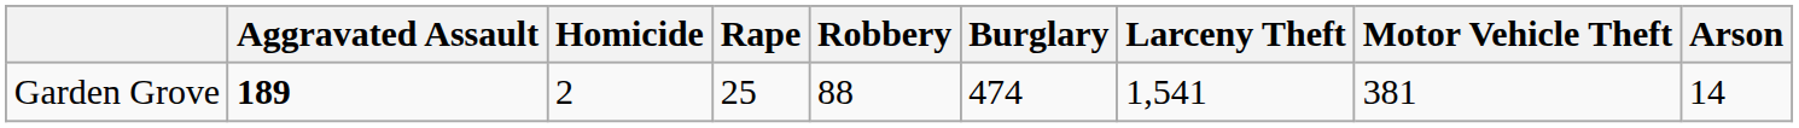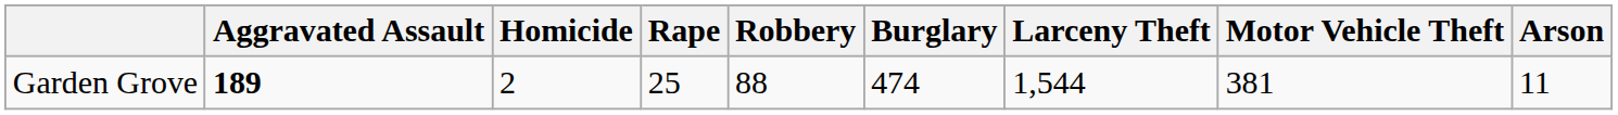Garden Grove | Larceny Theft: 1,541 -> 1,544
Garden Grove | Arson: 14 -> 11
